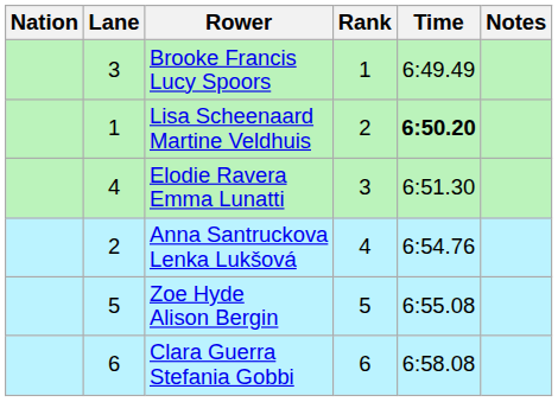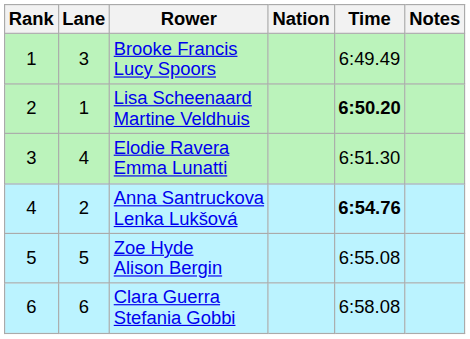columns swapped: Rank <-> Nation
Anna Santruckova Lenka Lukšová | Time: normal -> bold
